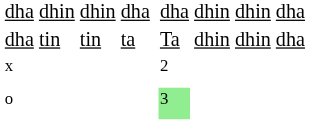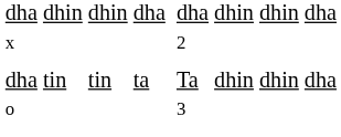rows swapped: x <-> dha / tin
o | column 6: lightgreen background -> no background
